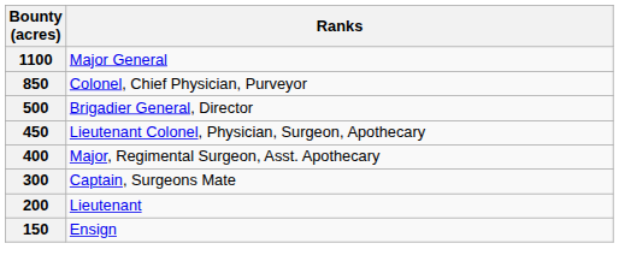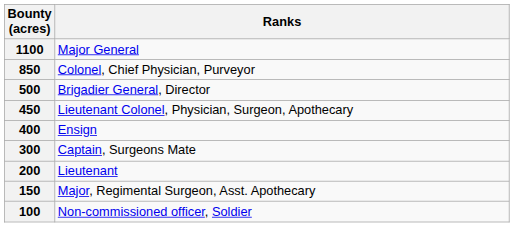400 | Ranks: Major, Regimental Surgeon, Asst. Apothecary -> Ensign
150 | Ranks: Ensign -> Major, Regimental Surgeon, Asst. Apothecary
+ row: 100 | Non-commissioned officer, Soldier
